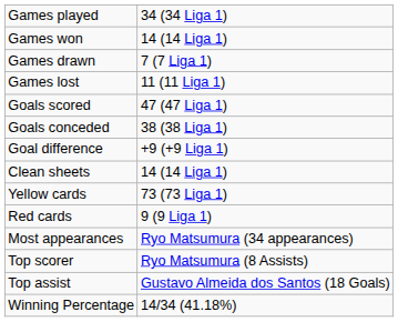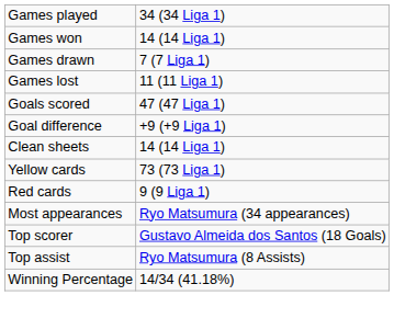- row: Goals conceded | 38 (38 Liga 1)
Top scorer | column 2: Ryo Matsumura (8 Assists) -> Gustavo Almeida dos Santos (18 Goals)
Top assist | column 2: Gustavo Almeida dos Santos (18 Goals) -> Ryo Matsumura (8 Assists)
